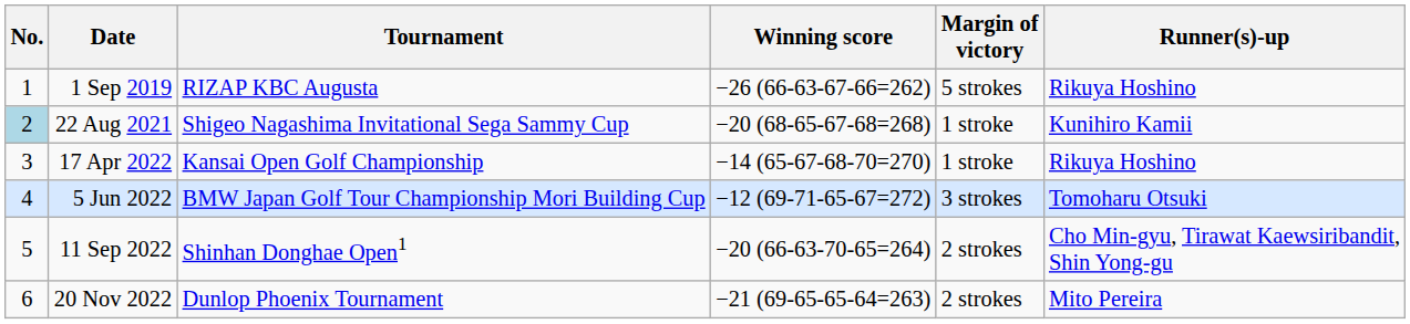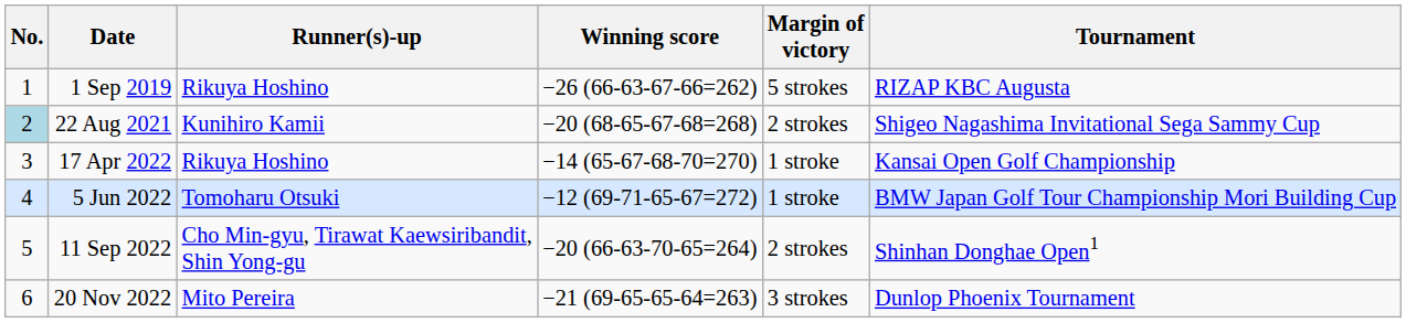columns swapped: Tournament <-> Runner(s)-up
22 Aug 2021 | Margin of victory: 1 stroke -> 2 strokes
5 Jun 2022 | Margin of victory: 3 strokes -> 1 stroke
20 Nov 2022 | Margin of victory: 2 strokes -> 3 strokes
